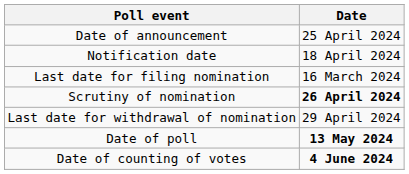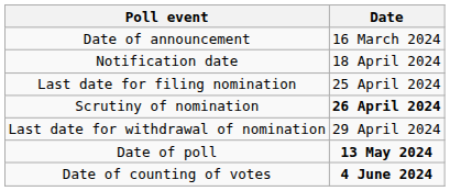Date of announcement | Date: 25 April 2024 -> 16 March 2024
Last date for filing nomination | Date: 16 March 2024 -> 25 April 2024
